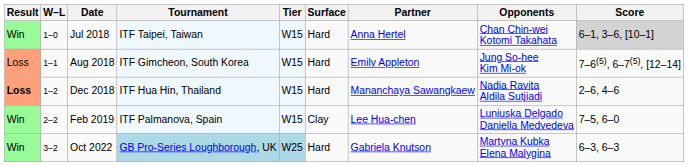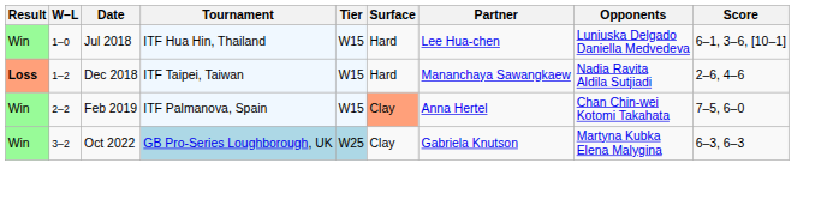Jul 2018 | Tournament: ITF Taipei, Taiwan -> ITF Hua Hin, Thailand
Jul 2018 | Partner: Anna Hertel -> Lee Hua-chen
Jul 2018 | Opponents: Chan Chin-wei Kotomi Takahata -> Luniuska Delgado Daniella Medvedeva
Jul 2018 | Score: lightgrey background -> no background
- row: Loss | 1–1 | Aug 2018 | ITF Gimcheon, South Korea | W15 | Hard | Emily Appleton | Jung So-hee Kim Mi-ok | 7–6(5), 6–7(5), [12–14]
Dec 2018 | Tournament: ITF Hua Hin, Thailand -> ITF Taipei, Taiwan
Feb 2019 | Surface: no background -> lightsalmon background
Feb 2019 | Partner: Lee Hua-chen -> Anna Hertel
Feb 2019 | Opponents: Luniuska Delgado Daniella Medvedeva -> Chan Chin-wei Kotomi Takahata
Oct 2022 | Surface: Hard -> Clay
